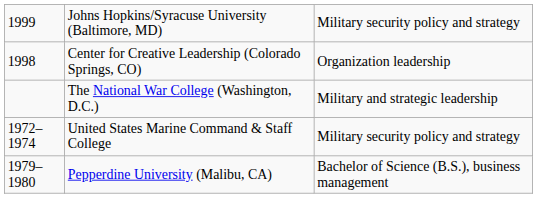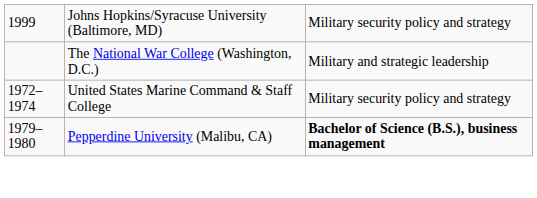- row: 1998 | Center for Creative Leadership (Colorado Springs, CO) | Organization leadership
Pepperdine University (Malibu, CA) | column 3: normal -> bold
